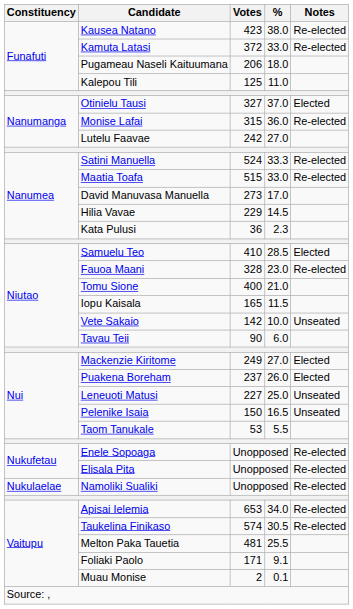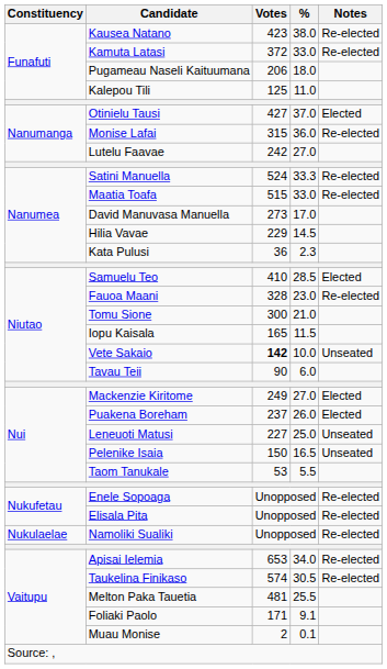Otinielu Tausi | Votes: 327 -> 427
Tomu Sione | Votes: 400 -> 300
Vete Sakaio | Votes: normal -> bold
